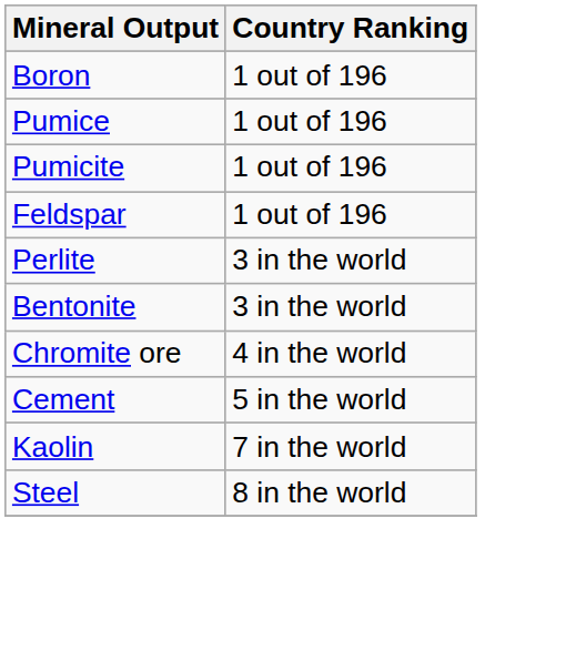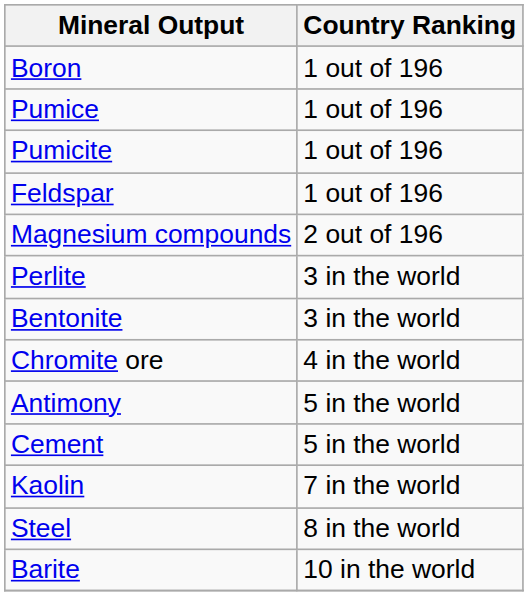+ row: Magnesium compounds | 2 out of 196
+ row: Antimony | 5 in the world
+ row: Barite | 10 in the world
